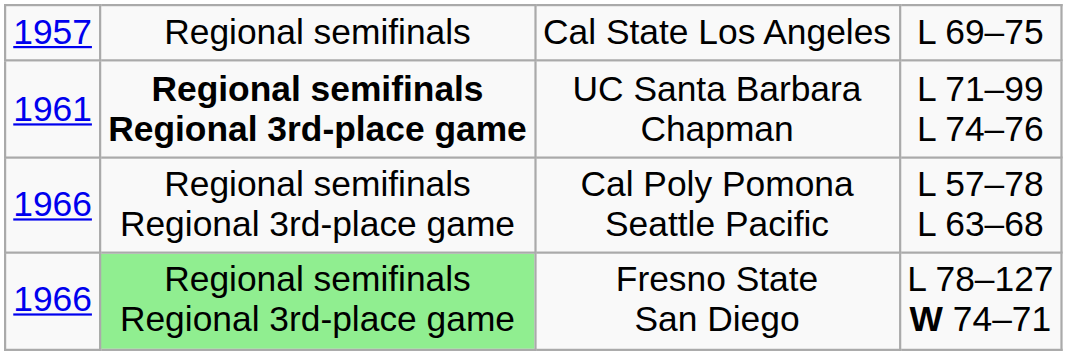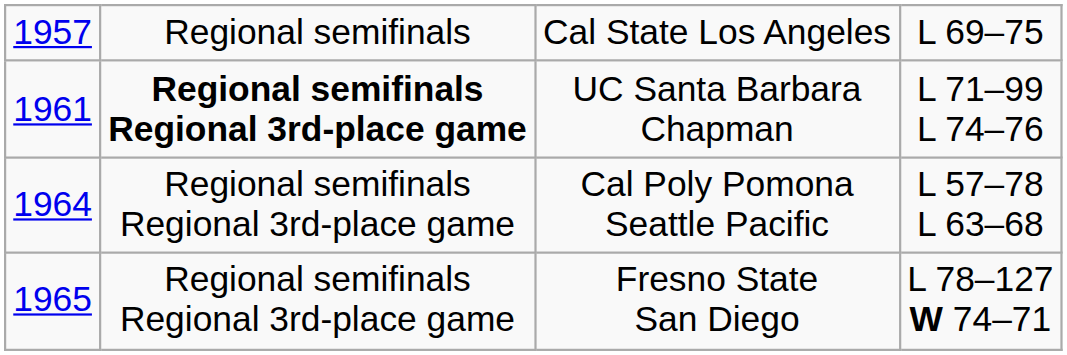Cal Poly Pomona Seattle Pacific | column 1: 1966 -> 1964
Fresno State San Diego | column 1: 1966 -> 1965
Fresno State San Diego | column 2: lightgreen background -> no background
